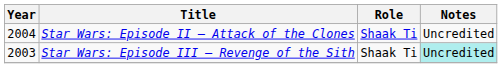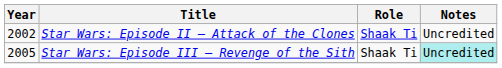Star Wars: Episode II – Attack of the Clones | Year: 2004 -> 2002
Star Wars: Episode III – Revenge of the Sith | Year: 2003 -> 2005
